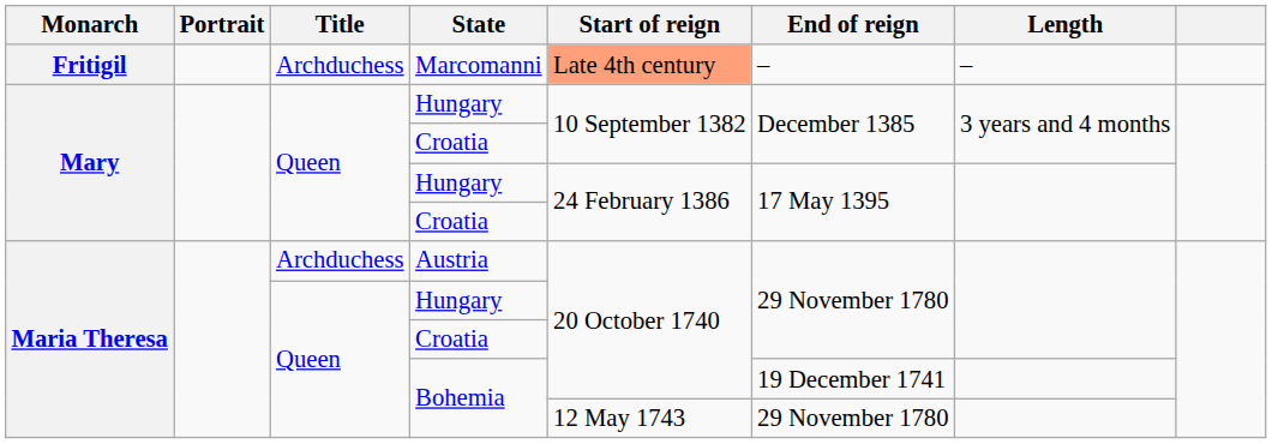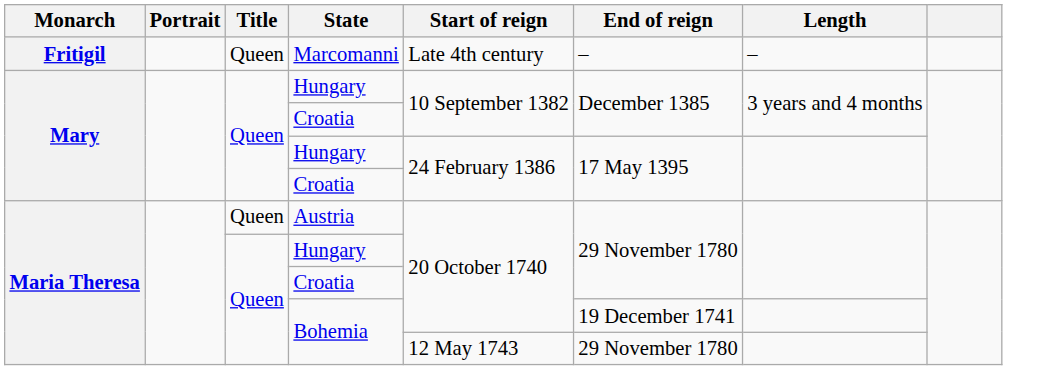Marcomanni | Title: Archduchess -> Queen
Marcomanni | Start of reign: lightsalmon background -> no background
Austria | Title: Archduchess -> Queen
